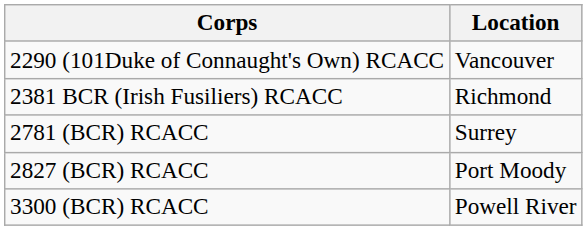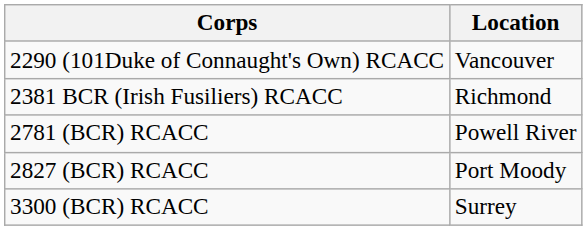2781 (BCR) RCACC | Location: Surrey -> Powell River
3300 (BCR) RCACC | Location: Powell River -> Surrey
